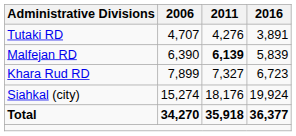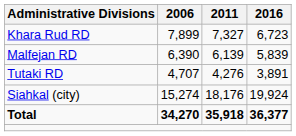rows swapped: Khara Rud RD <-> Tutaki RD
Malfejan RD | 2011: bold -> normal
